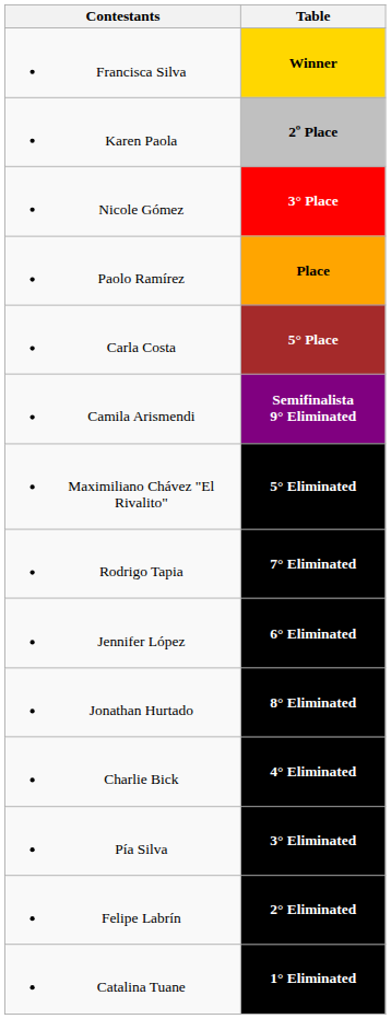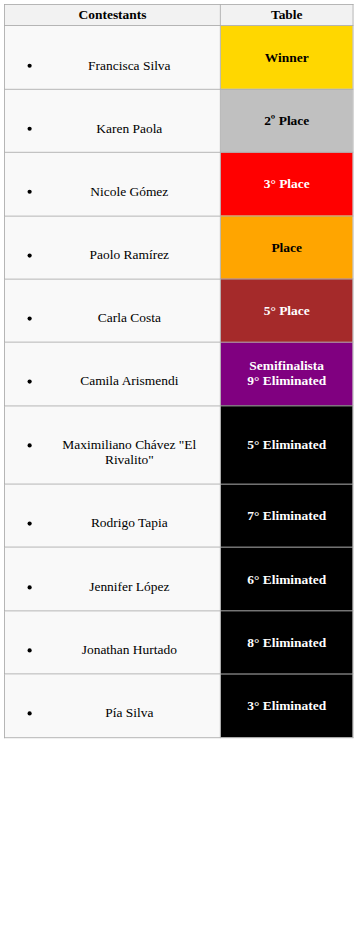- row: Charlie Bick | 4° Eliminated
- row: Felipe Labrín | 2° Eliminated
- row: Catalina Tuane | 1° Eliminated
